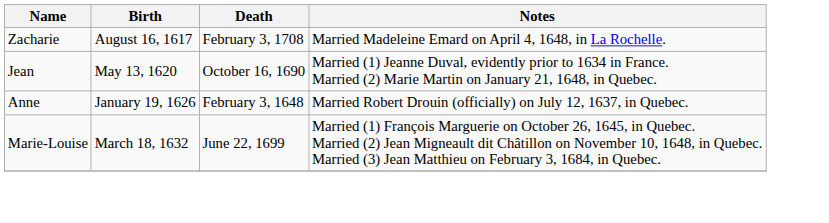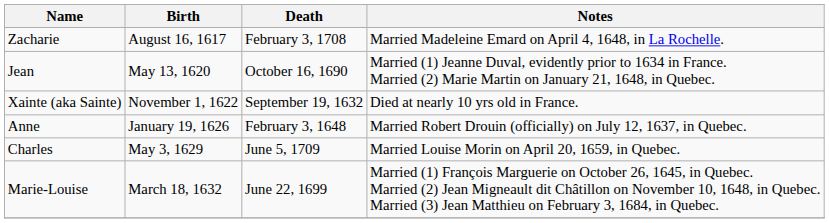+ row: Xainte (aka Sainte) | November 1, 1622 | September 19, 1632 | Died at nearly 10 yrs old in France.
+ row: Charles | May 3, 1629 | June 5, 1709 | Married Louise Morin on April 20, 1659, in Quebec.
